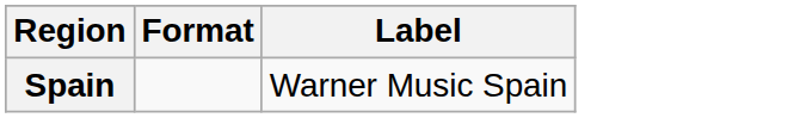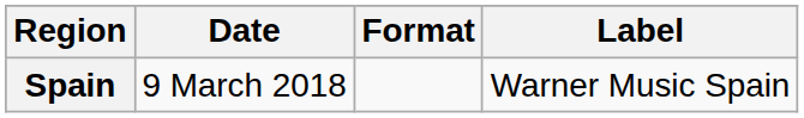+ column: Date | 9 March 2018
